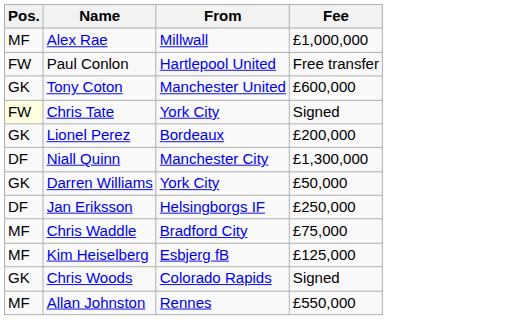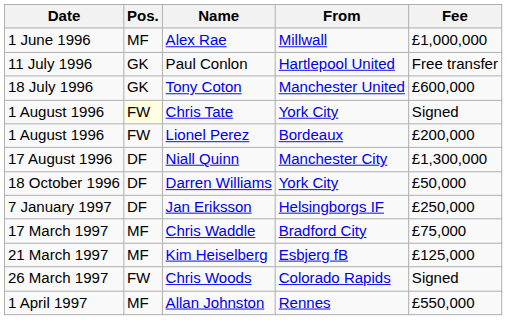+ column: Date | 1 June 1996 | 11 July 1996 | 18 July 1996 | 1 August 1996 | 1 August 1996 | 17 August 1996 | 18 October 1996 | 7 January 1997 | 17 March 1997 | 21 March 1997 | 26 March 1997 | 1 April 1997
Paul Conlon | Pos.: FW -> GK
Lionel Perez | Pos.: GK -> FW
Darren Williams | Pos.: GK -> DF
Chris Woods | Pos.: GK -> FW
